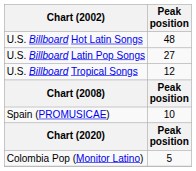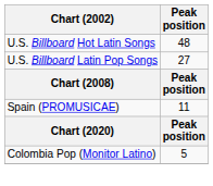- row: U.S. Billboard Tropical Songs | 12
Spain (PROMUSICAE) | Peak position: 10 -> 11
